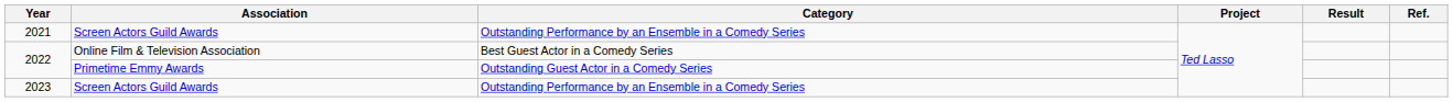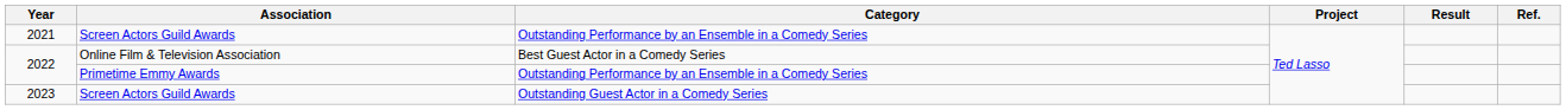2022 / Primetime Emmy Awards | Category: Outstanding Guest Actor in a Comedy Series -> Outstanding Performance by an Ensemble in a Comedy Series
2023 | Category: Outstanding Performance by an Ensemble in a Comedy Series -> Outstanding Guest Actor in a Comedy Series
